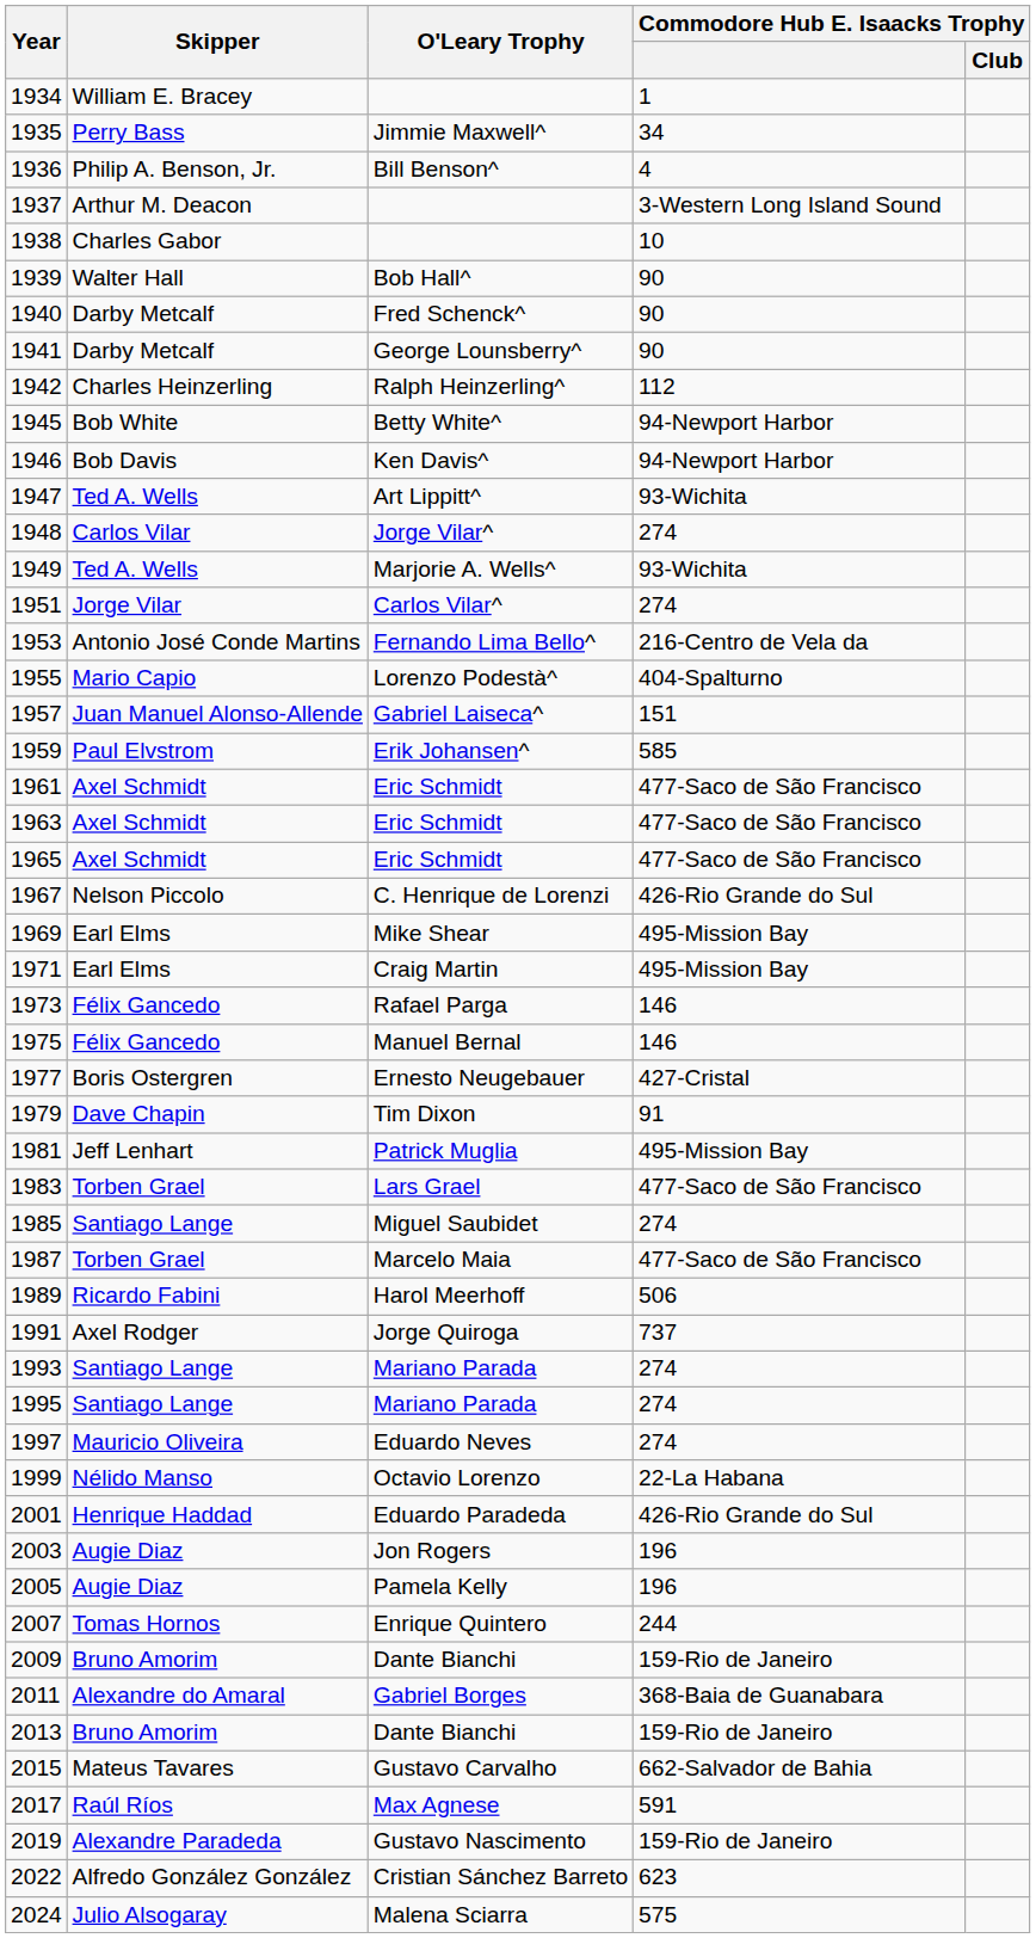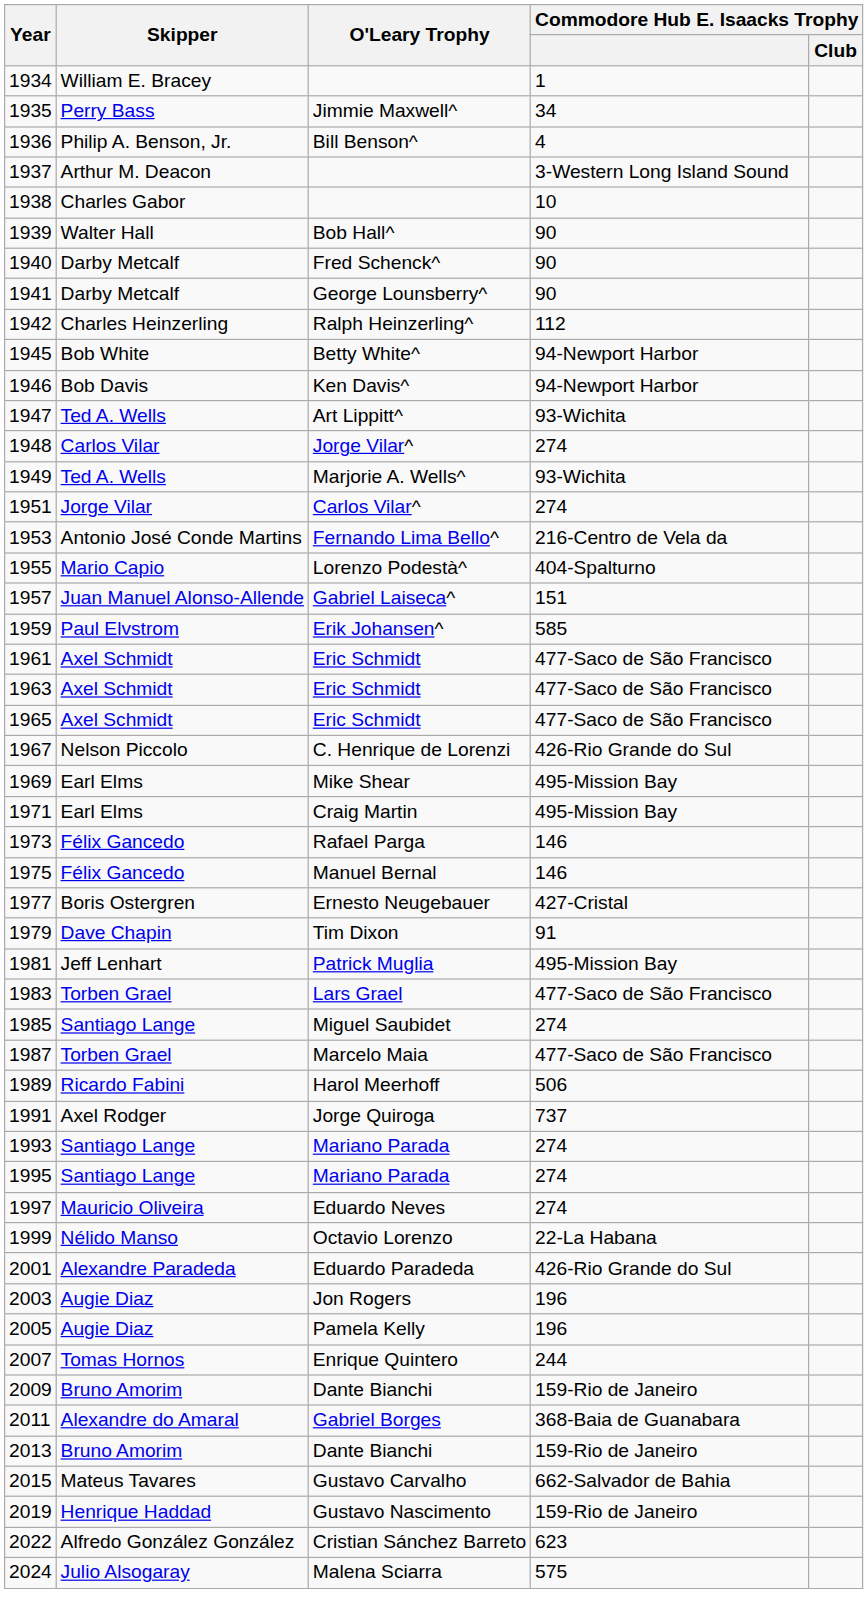2001 | Skipper: Henrique Haddad -> Alexandre Paradeda
- row: 2017 | Raúl Ríos | Max Agnese | 591
2019 | Skipper: Alexandre Paradeda -> Henrique Haddad
